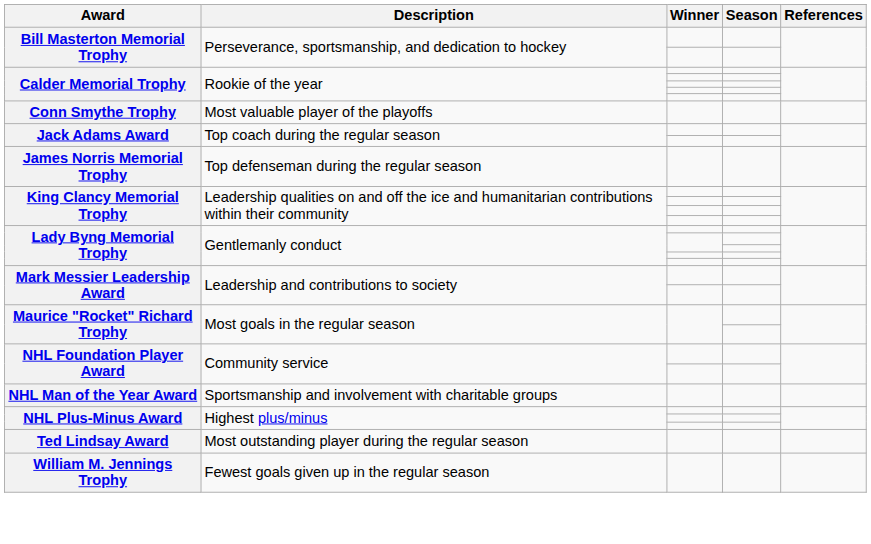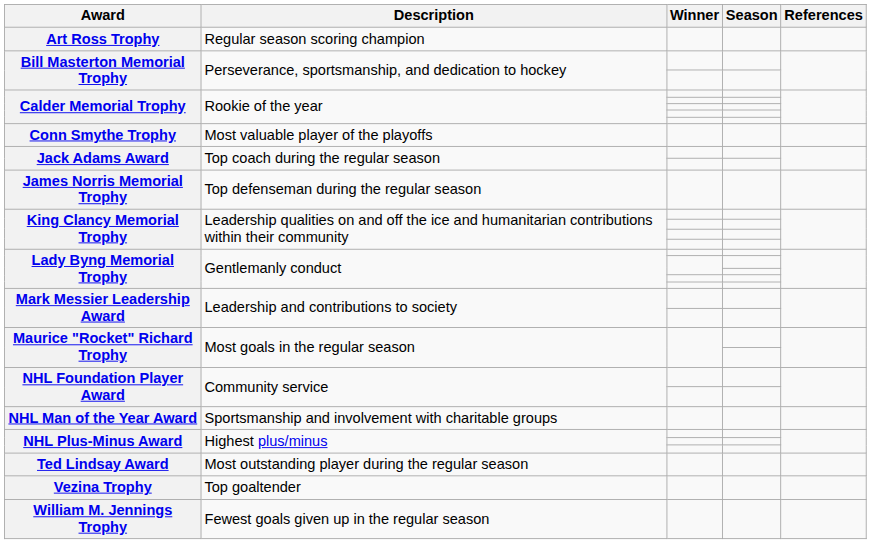+ row: Art Ross Trophy | Regular season scoring champion
+ row: Vezina Trophy | Top goaltender
